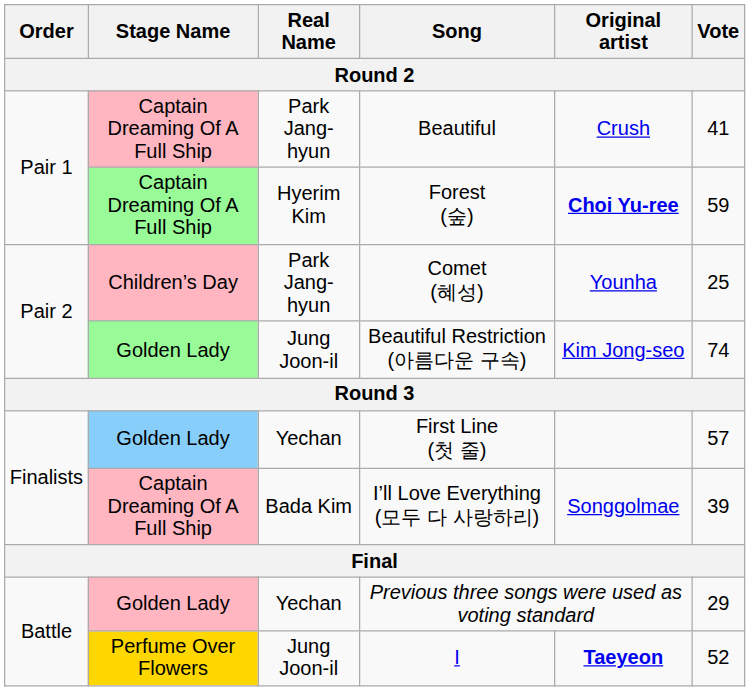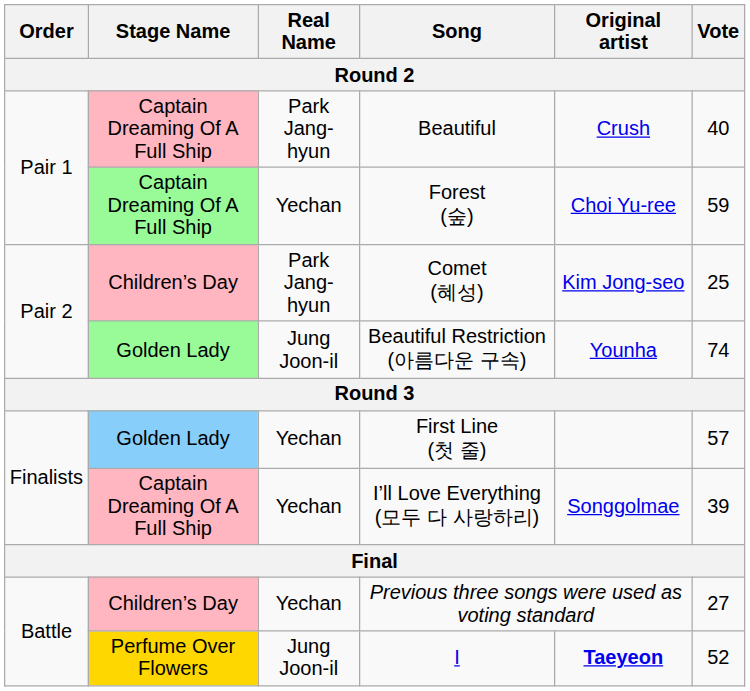Beautiful | Vote: 41 -> 40
Forest (숲) | Real Name: Hyerim Kim -> Yechan
Forest (숲) | Original artist: bold -> normal
Comet (혜성) | Original artist: Younha -> Kim Jong-seo
Beautiful Restriction (아름다운 구속) | Original artist: Kim Jong-seo -> Younha
I’ll Love Everything (모두 다 사랑하리) | Real Name: Bada Kim -> Yechan
Previous three songs were used as voting standard | Stage Name: Golden Lady -> Children’s Day
Previous three songs were used as voting standard | Vote: 29 -> 27
